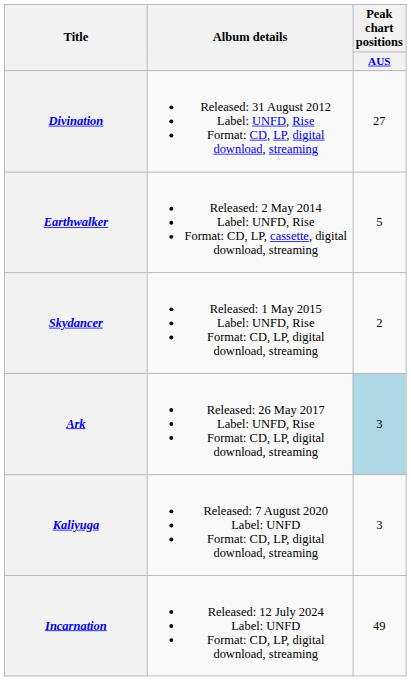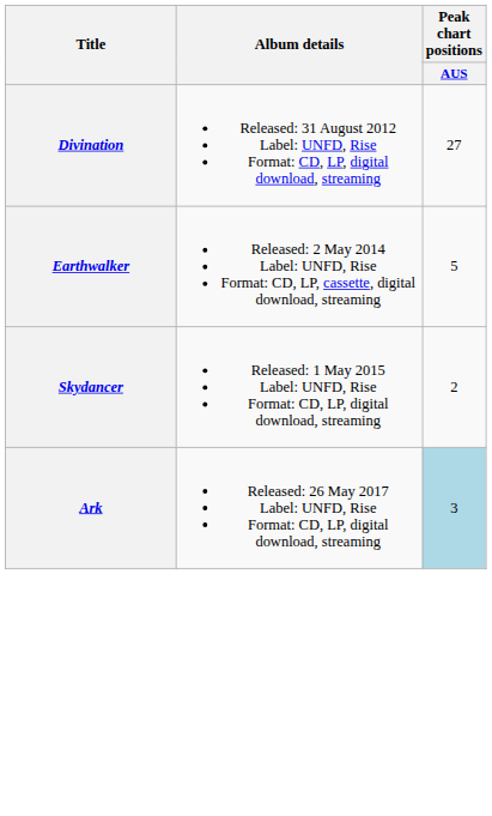- row: Kaliyuga | Released: 7 August 2020 Label: UNFD Format: CD, LP, digital download, streaming | 3
- row: Incarnation | Released: 12 July 2024 Label: UNFD Format: CD, LP, digital download, streaming | 49
